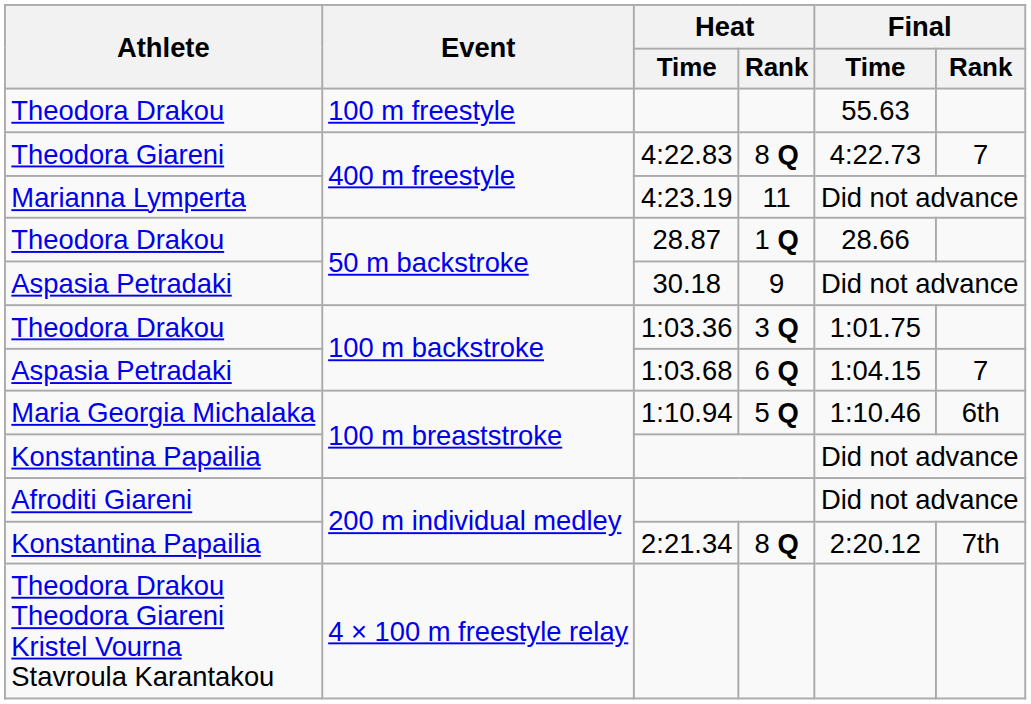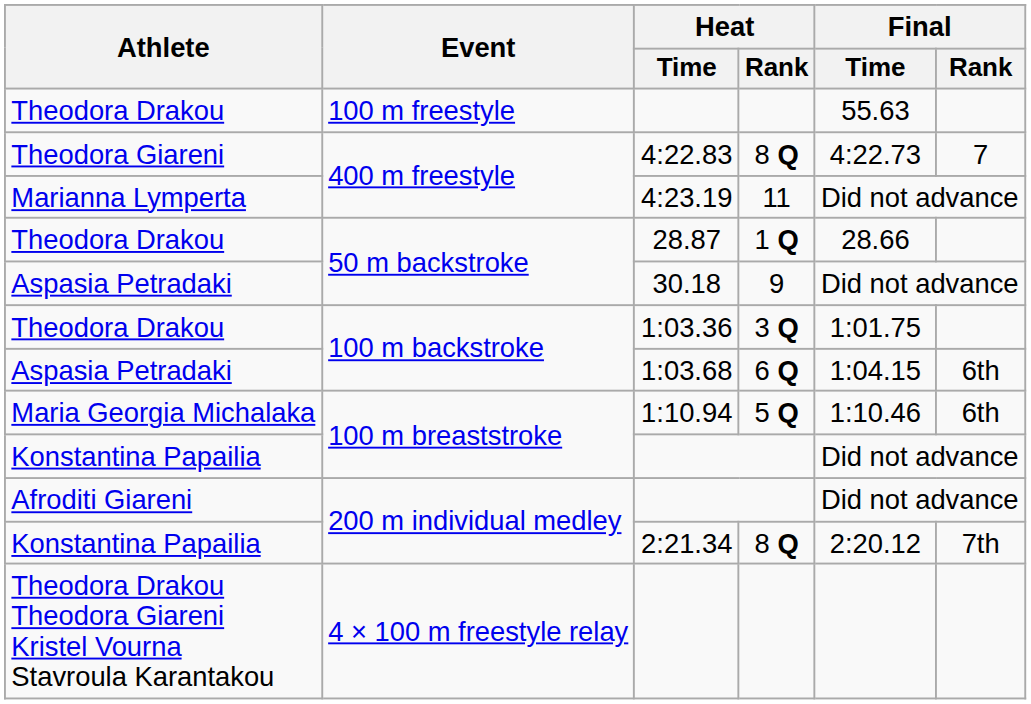1:03.68 | Final / Rank: 7 -> 6th
